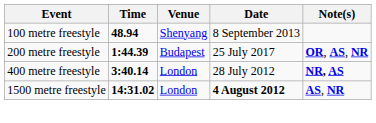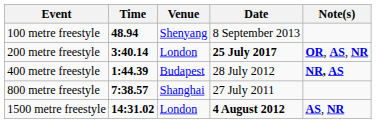200 metre freestyle | Time: 1:44.39 -> 3:40.14
200 metre freestyle | Venue: Budapest -> London
200 metre freestyle | Date: normal -> bold
400 metre freestyle | Time: 3:40.14 -> 1:44.39
400 metre freestyle | Venue: London -> Budapest
+ row: 800 metre freestyle | 7:38.57 | Shanghai | 27 July 2011
